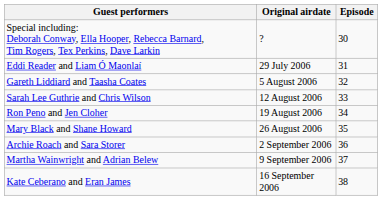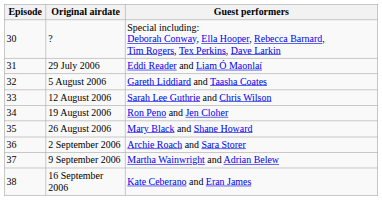columns swapped: Episode <-> Guest performers
